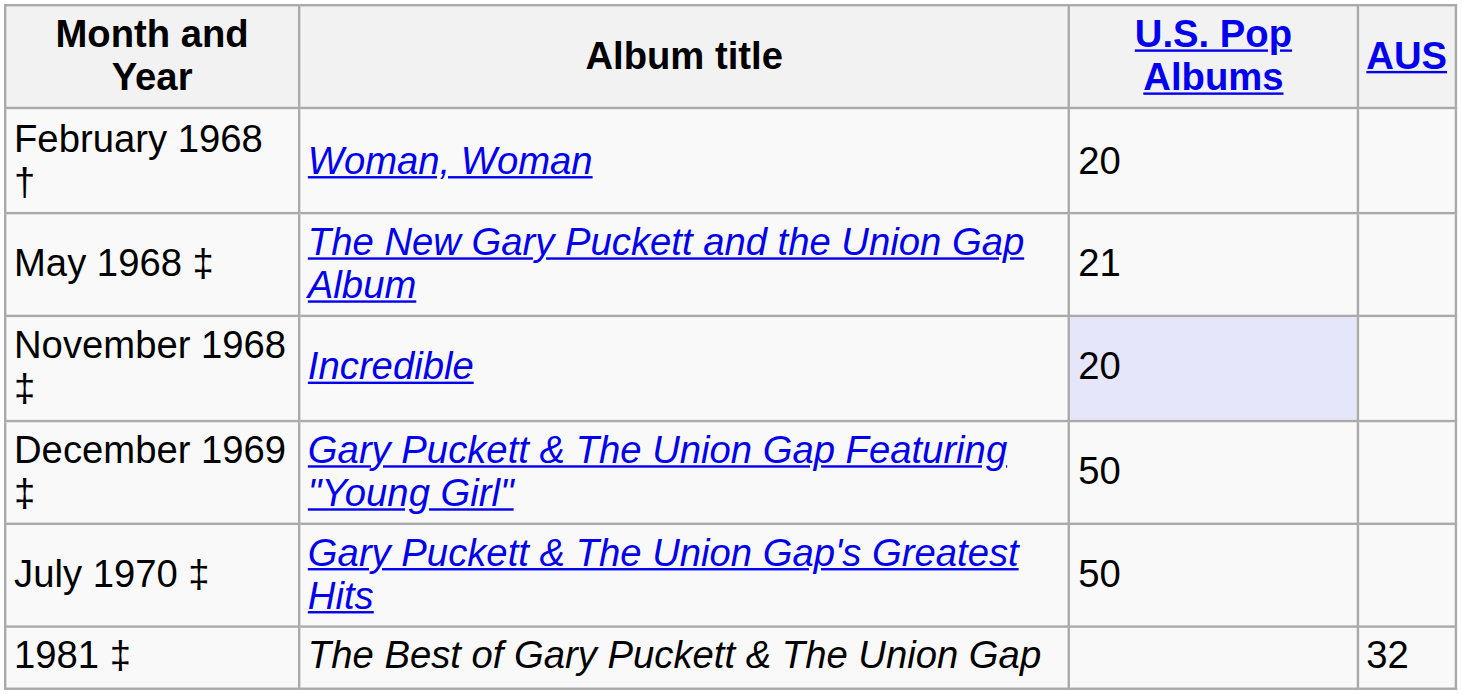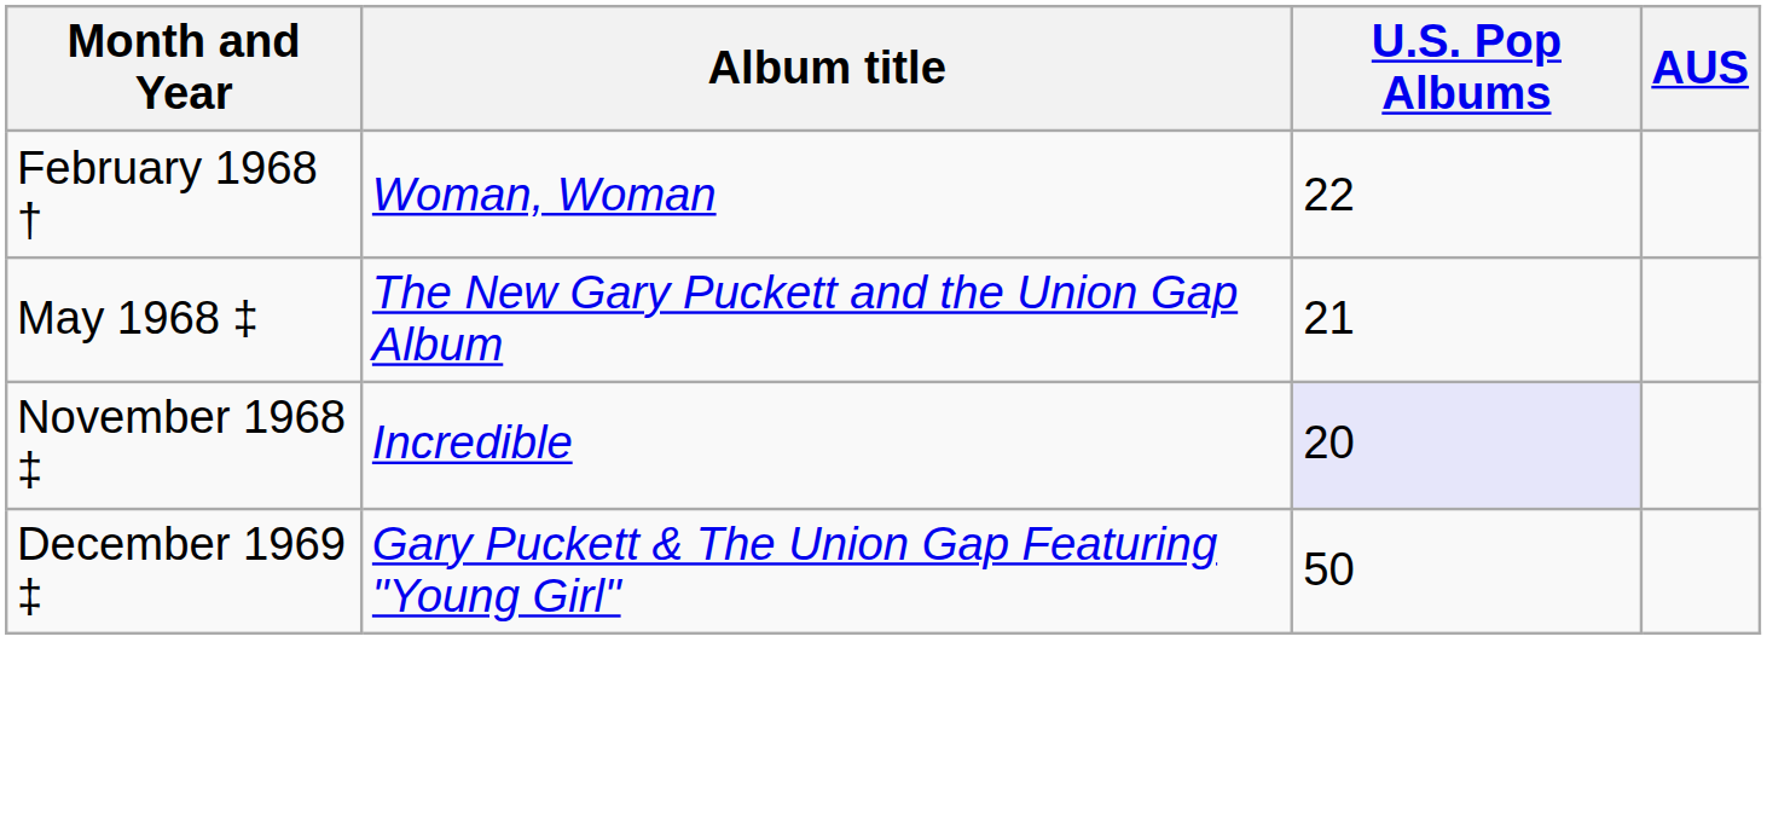February 1968 † | U.S. Pop Albums: 20 -> 22
- row: July 1970 ‡ | Gary Puckett & The Union Gap's Greatest Hits | 50
- row: 1981 ‡ | The Best of Gary Puckett & The Union Gap | 32
